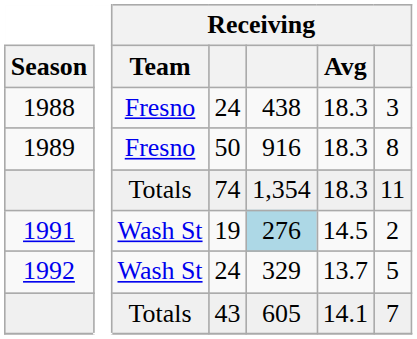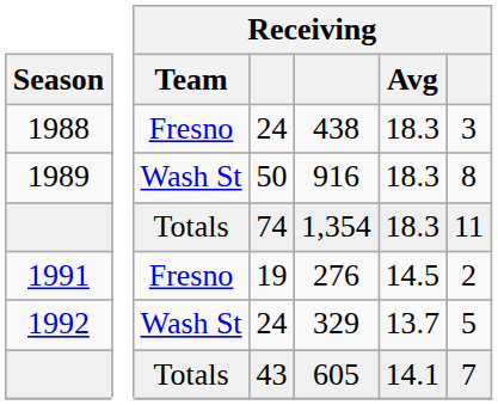1989 | Receiving / Team: Fresno -> Wash St
1991 | Receiving / Team: Wash St -> Fresno
1991 | column 5: lightblue background -> no background
